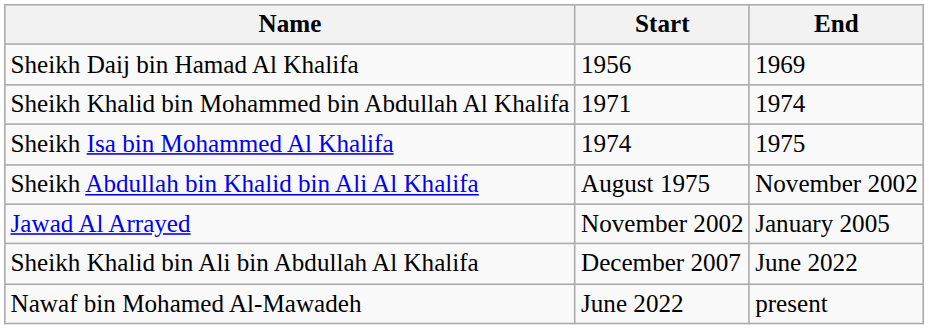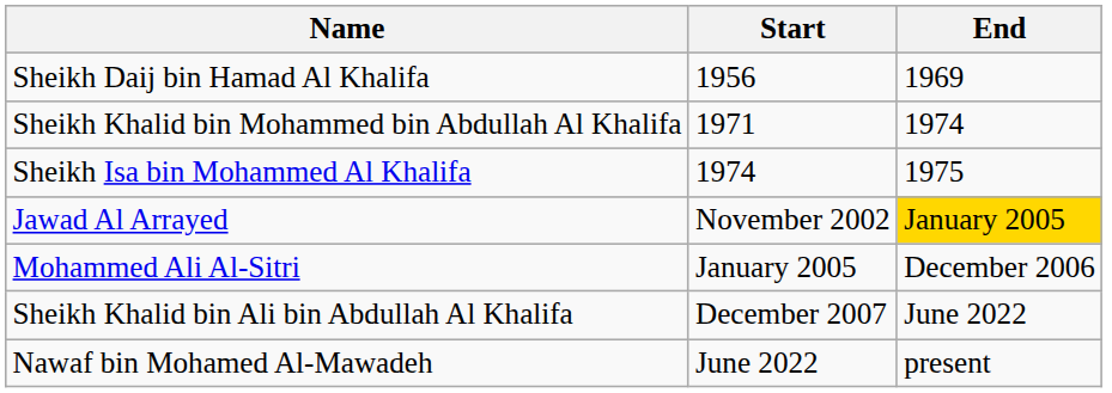- row: Sheikh Abdullah bin Khalid bin Ali Al Khalifa | August 1975 | November 2002
Jawad Al Arrayed | End: no background -> gold background
+ row: Mohammed Ali Al-Sitri | January 2005 | December 2006
